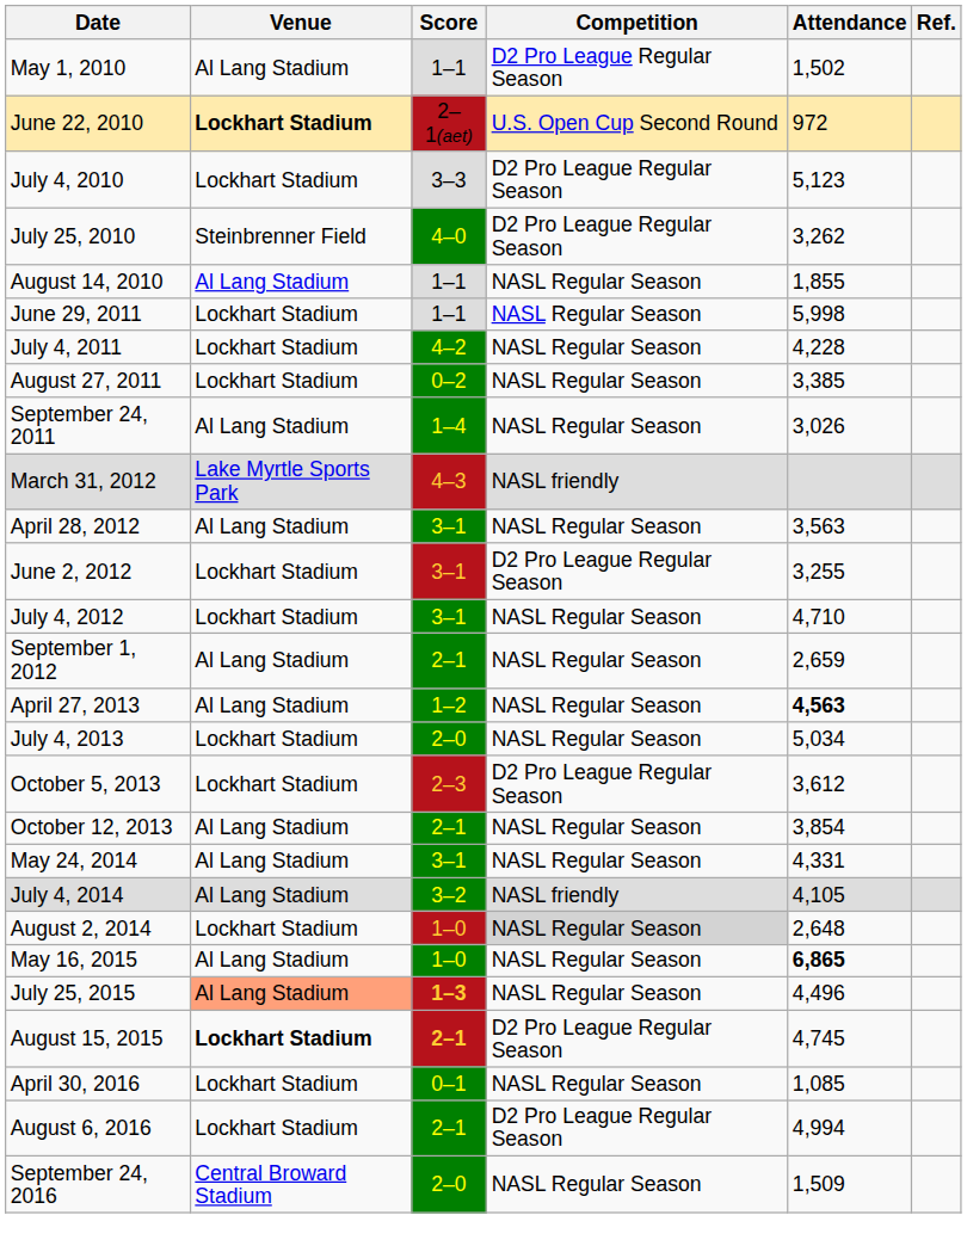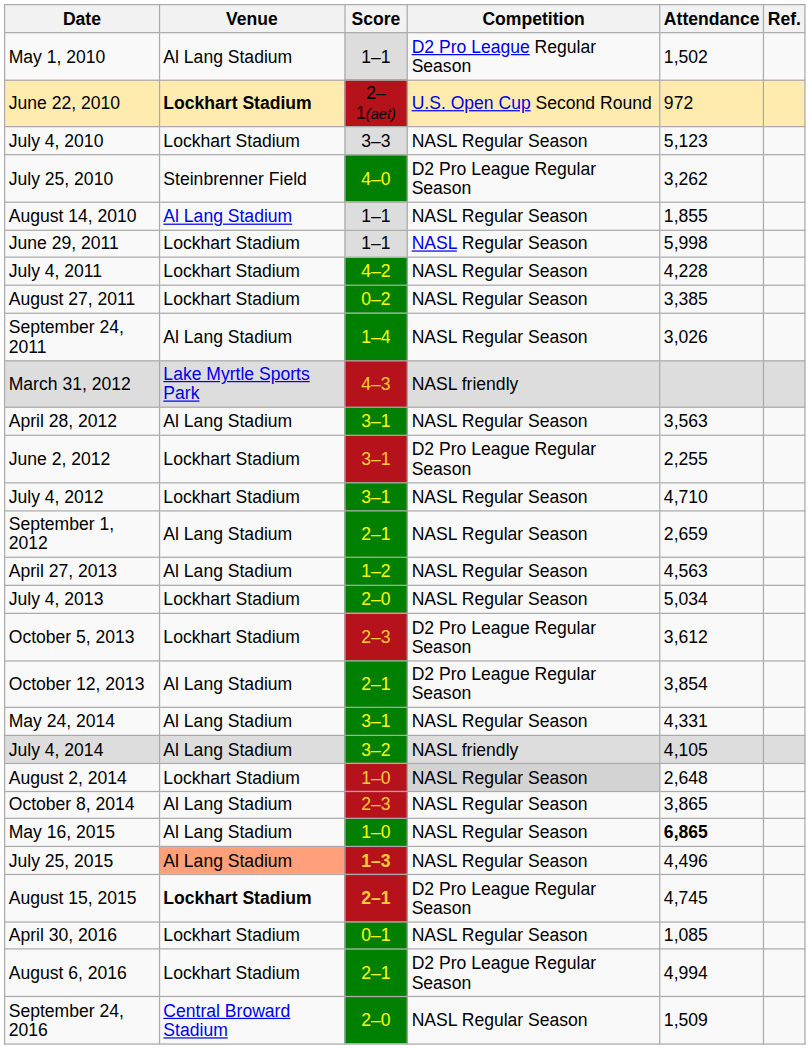July 4, 2010 | Competition: D2 Pro League Regular Season -> NASL Regular Season
June 2, 2012 | Attendance: 3,255 -> 2,255
April 27, 2013 | Attendance: bold -> normal
October 12, 2013 | Competition: NASL Regular Season -> D2 Pro League Regular Season
+ row: October 8, 2014 | Al Lang Stadium | 2–3 | NASL Regular Season | 3,865
